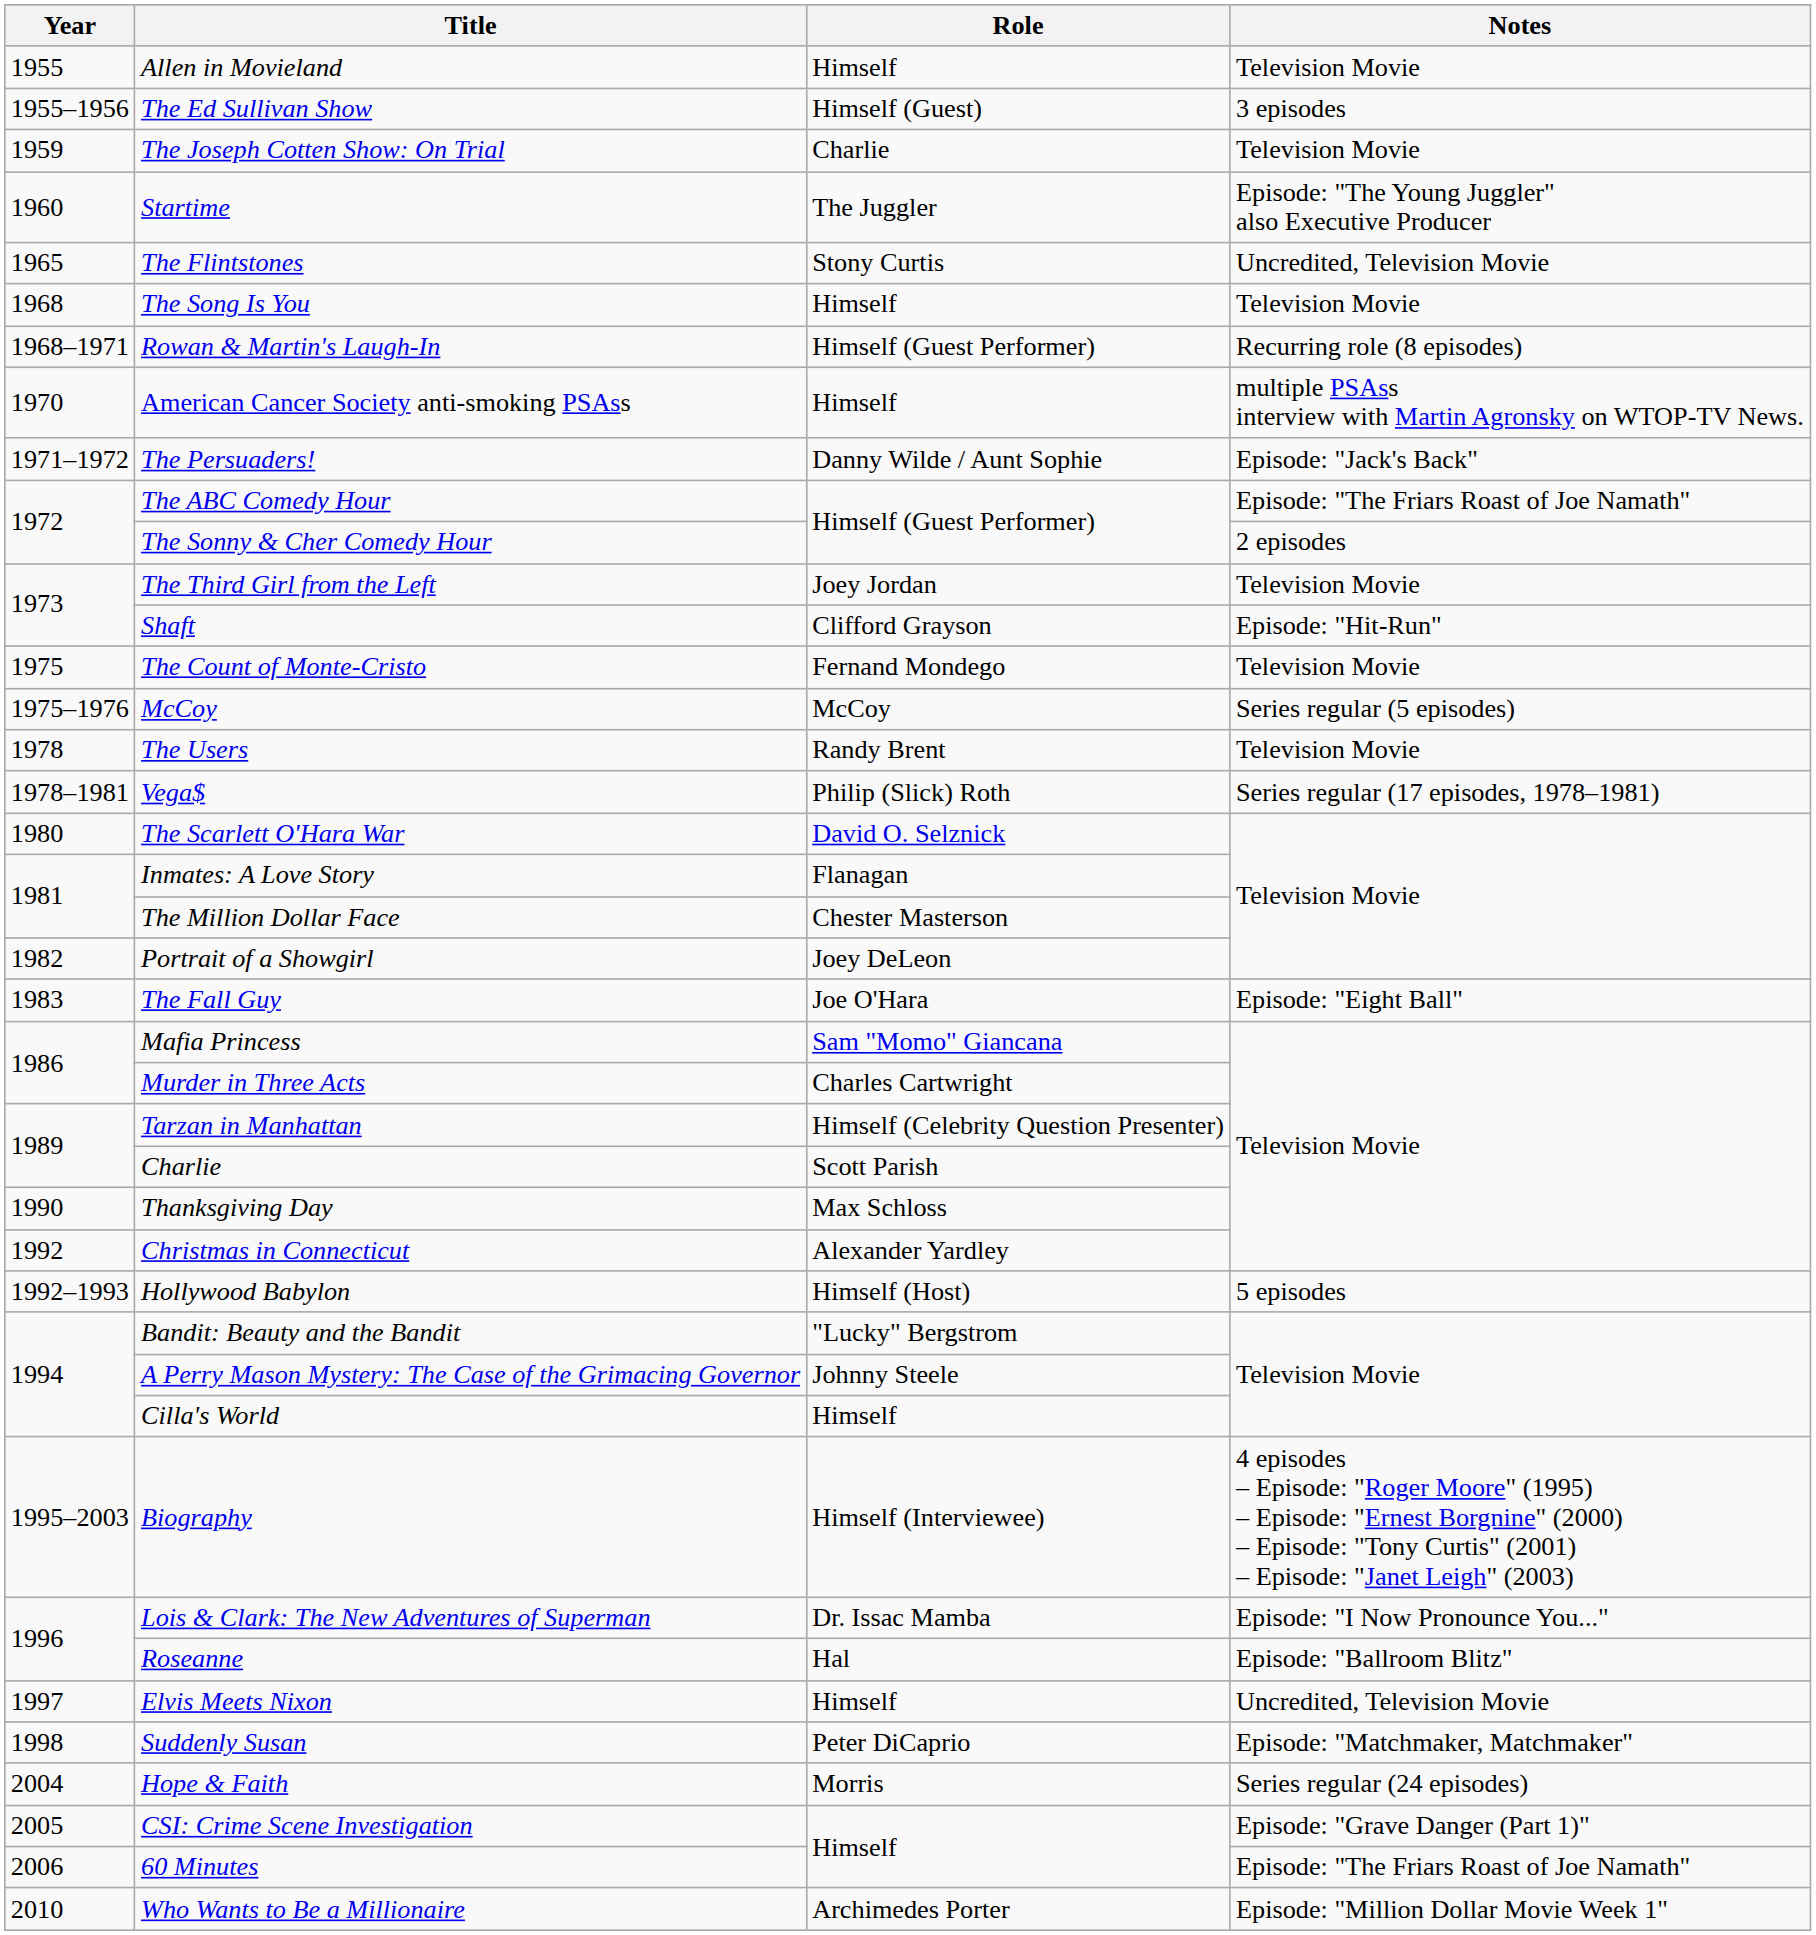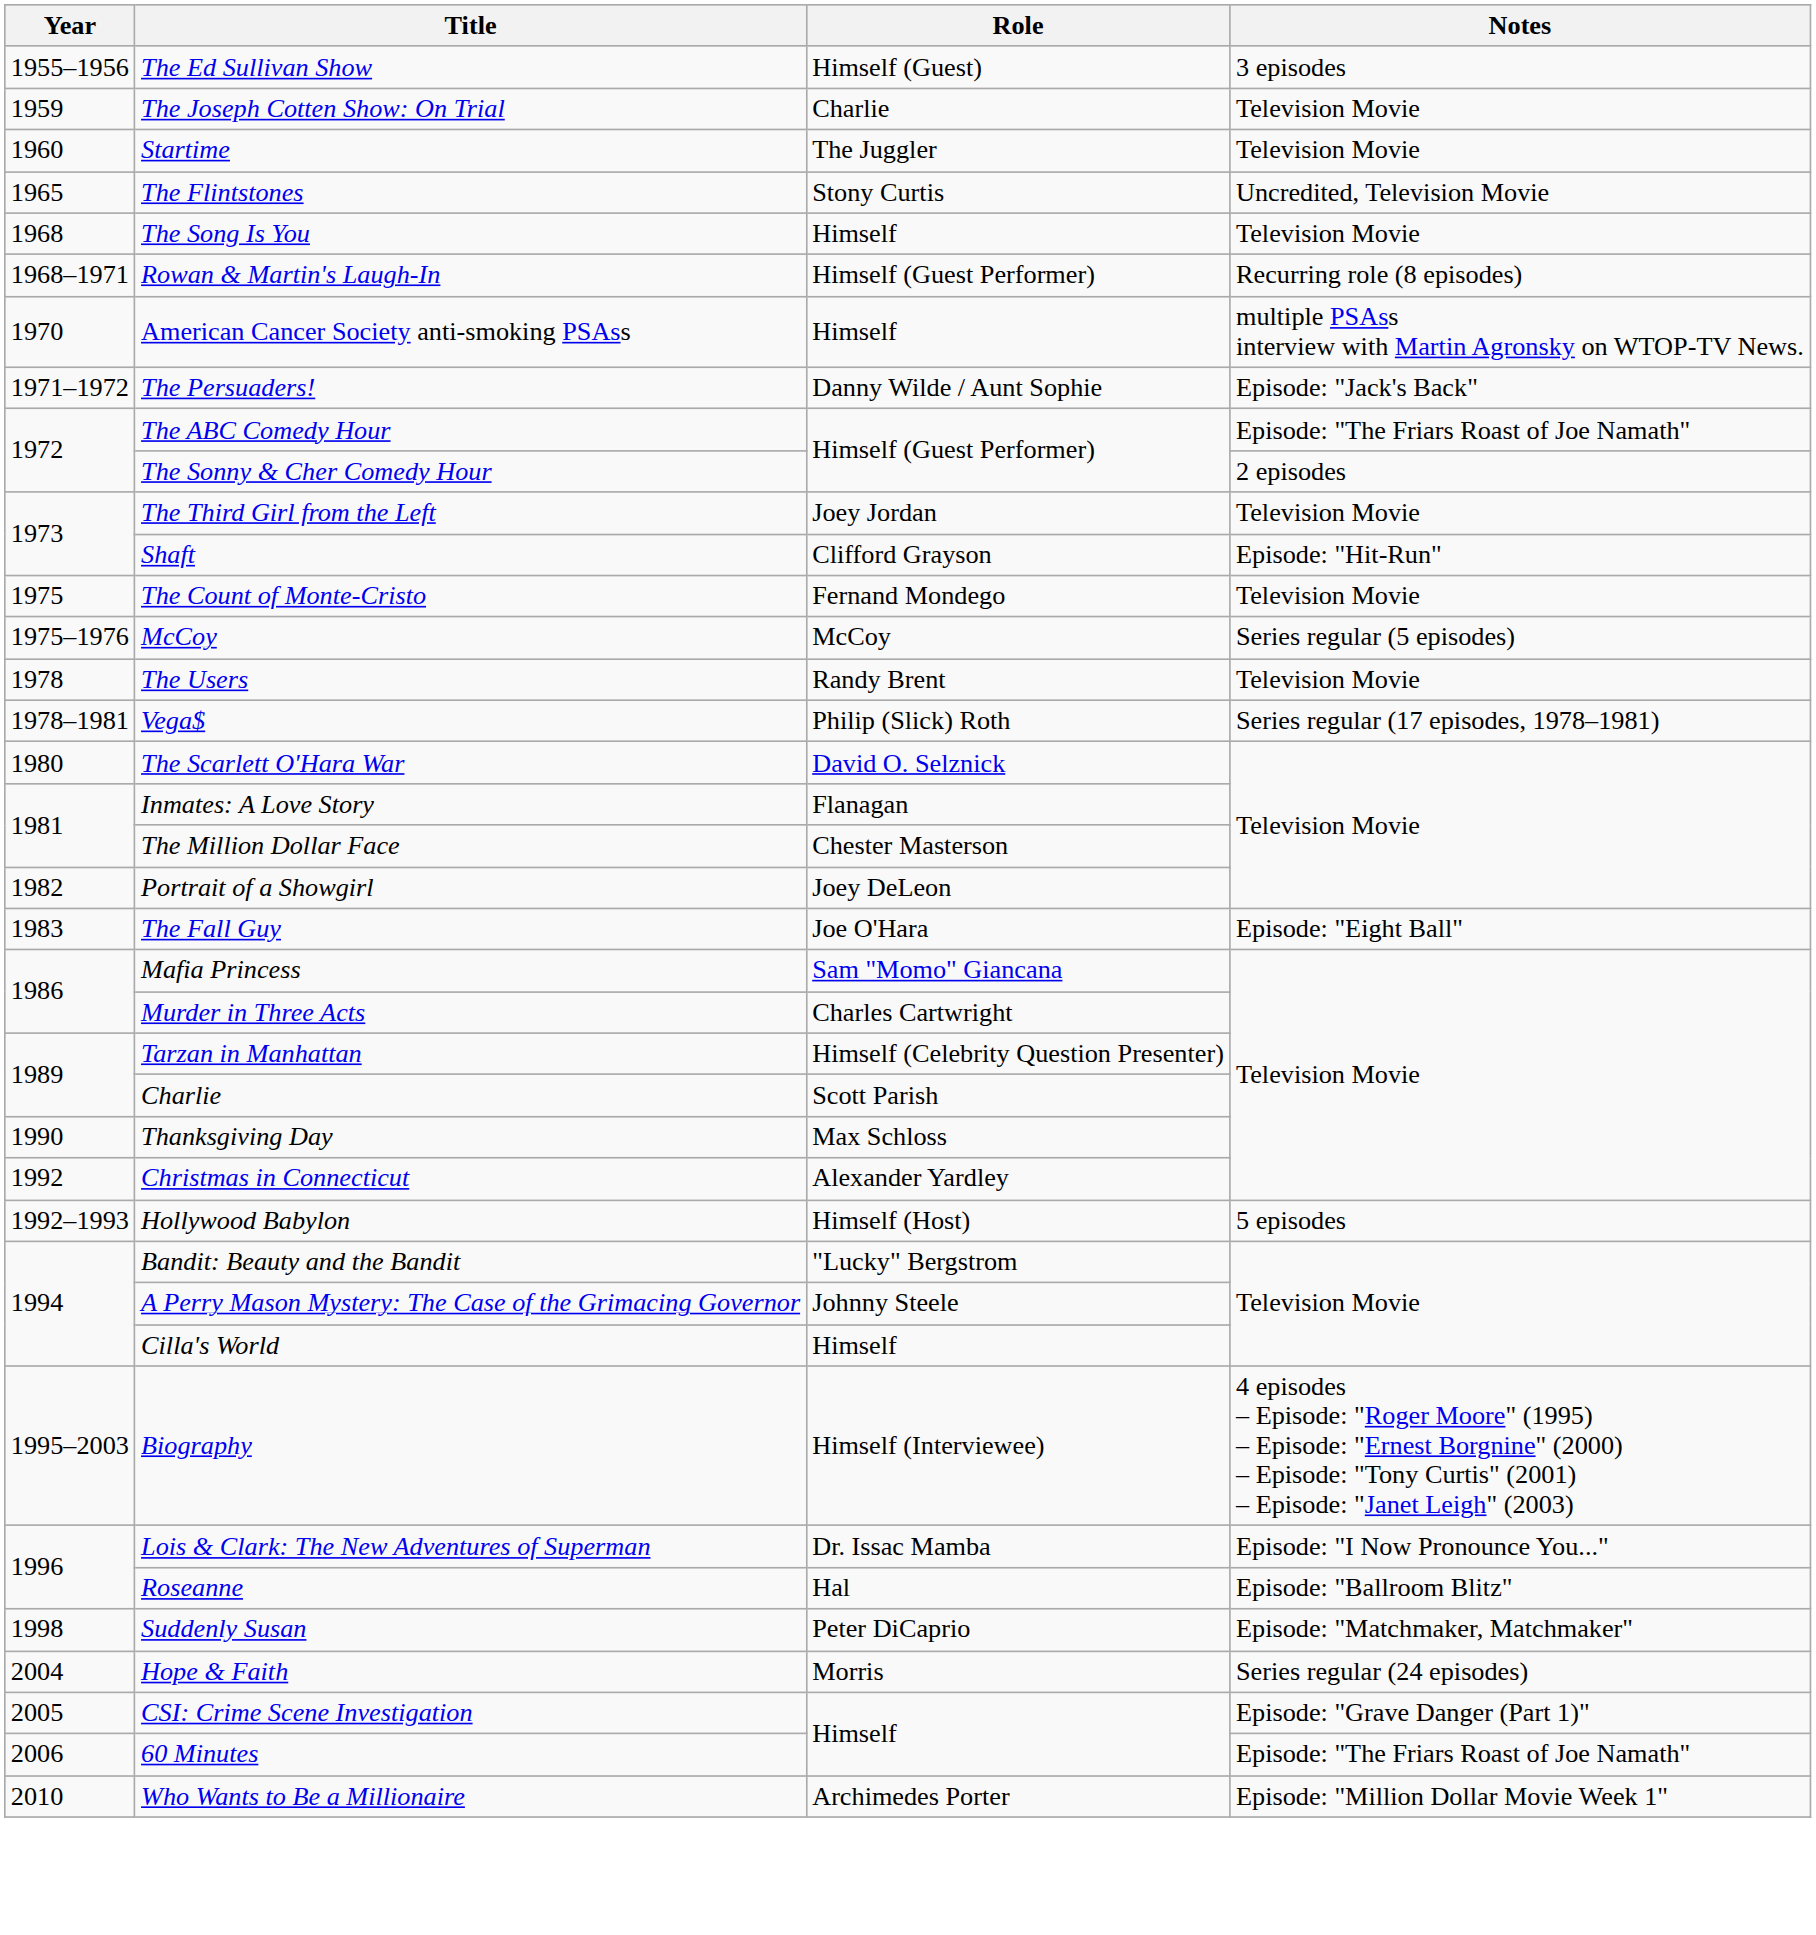- row: 1955 | Allen in Movieland | Himself | Television Movie
Startime | Notes: Episode: "The Young Juggler" also Executive Producer -> Television Movie
- row: 1997 | Elvis Meets Nixon | Himself | Uncredited, Television Movie
